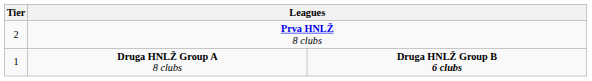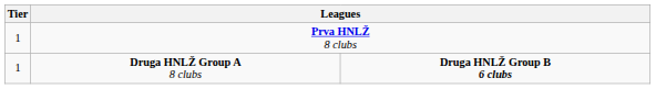Prva HNLŽ 8 clubs | Tier: 2 -> 1
